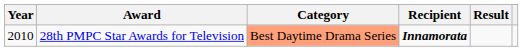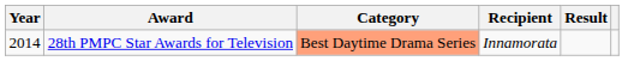28th PMPC Star Awards for Television | Year: 2010 -> 2014
28th PMPC Star Awards for Television | Recipient: bold -> normal
